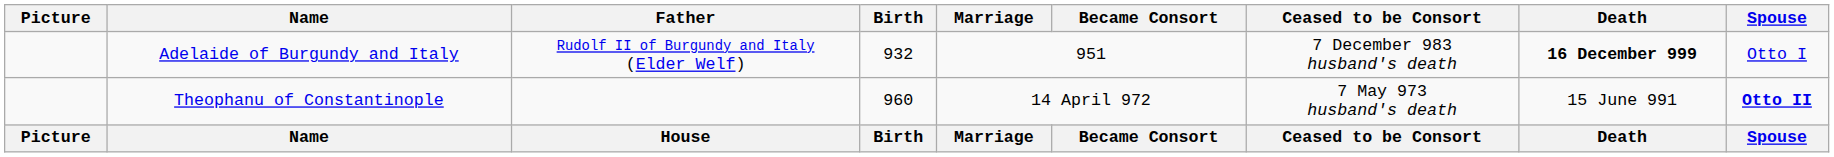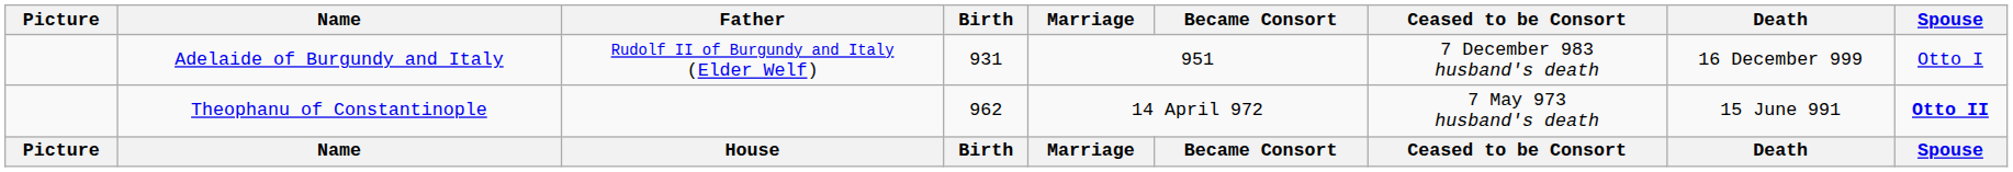Adelaide of Burgundy and Italy | Birth: 932 -> 931
Adelaide of Burgundy and Italy | Death: bold -> normal
Theophanu of Constantinople | Birth: 960 -> 962
